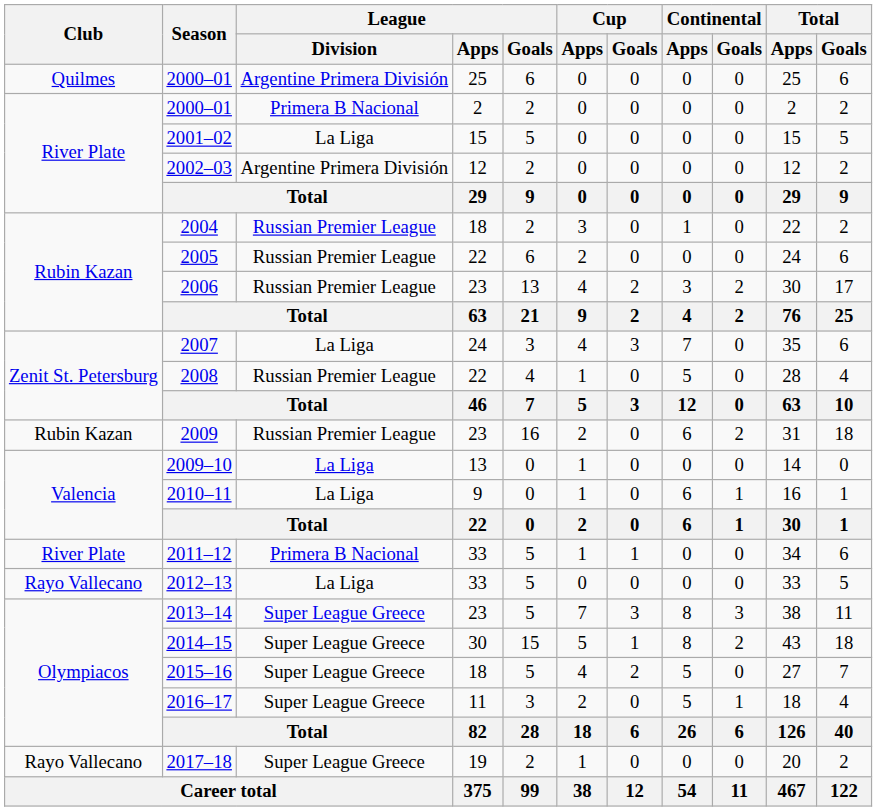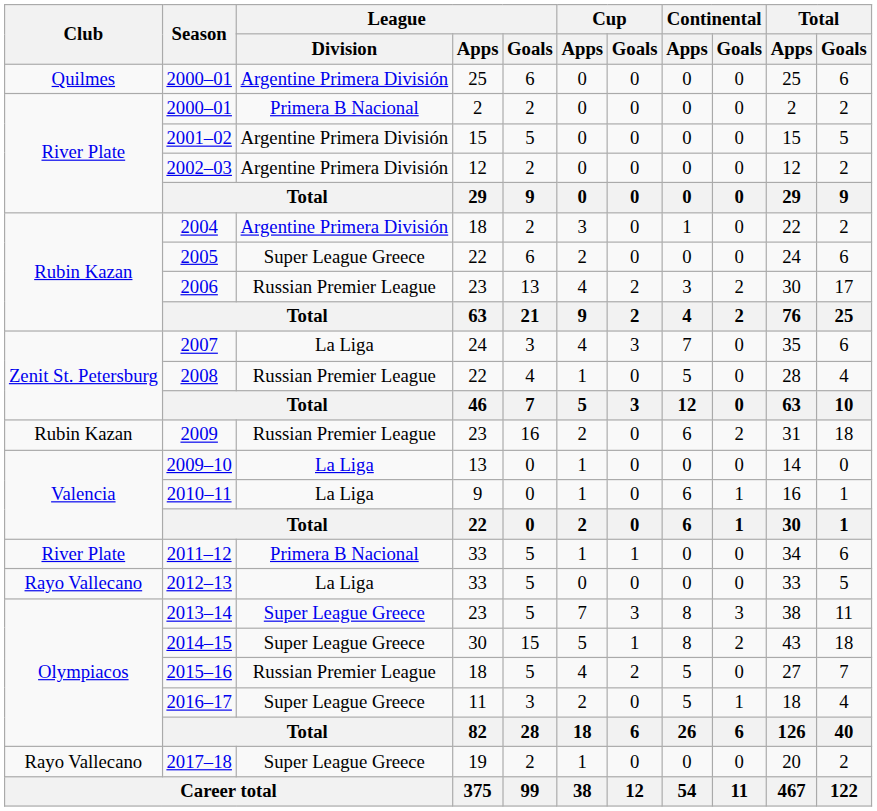2001–02 | League / Division: La Liga -> Argentine Primera División
2004 | League / Division: Russian Premier League -> Argentine Primera División
2005 | League / Division: Russian Premier League -> Super League Greece
2015–16 | League / Division: Super League Greece -> Russian Premier League
